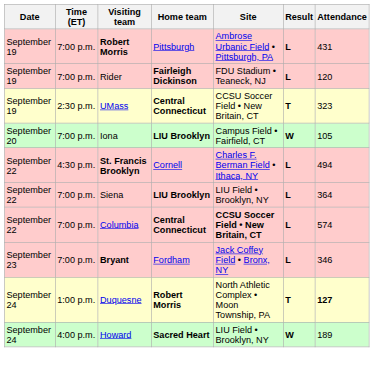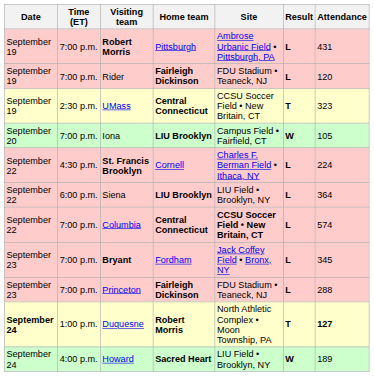St. Francis Brooklyn | Attendance: 494 -> 224
Siena | Time (ET): 7:00 p.m. -> 6:00 p.m.
Bryant | Attendance: 346 -> 345
+ row: September 23 | 7:00 p.m. | Princeton | Fairleigh Dickinson | FDU Stadium • Teaneck, NJ | L | 288
Duquesne | Date: normal -> bold
